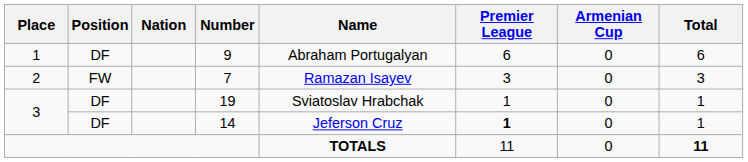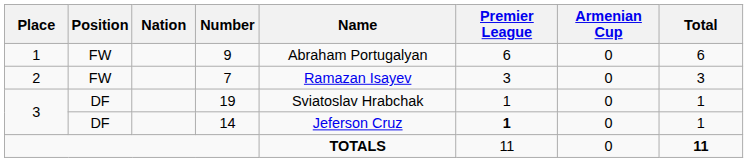9 | Position: DF -> FW
